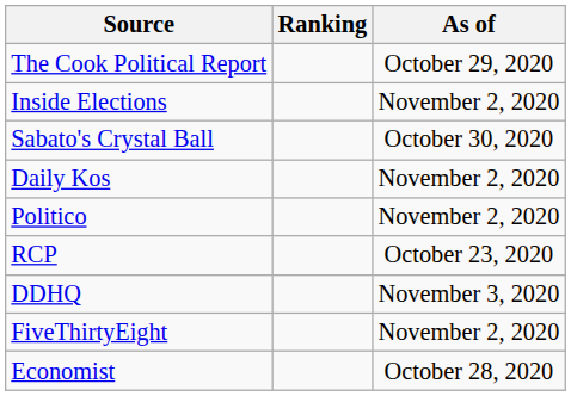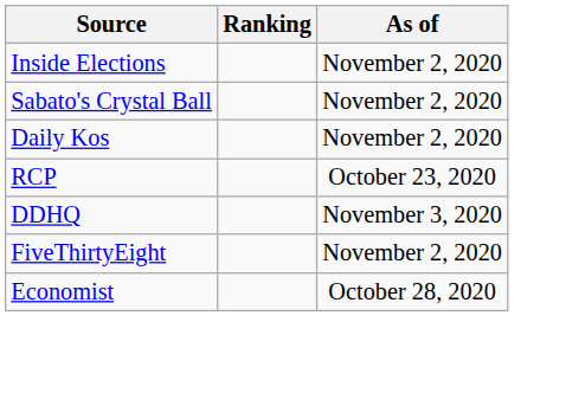- row: The Cook Political Report | October 29, 2020
Sabato's Crystal Ball | As of: October 30, 2020 -> November 2, 2020
- row: Politico | November 2, 2020
